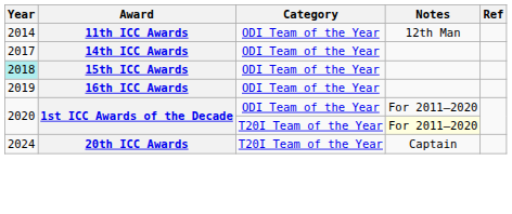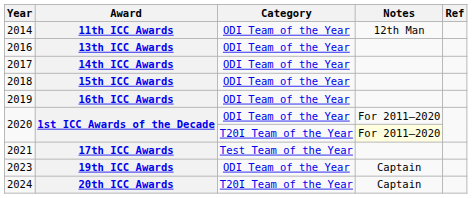+ row: 2016 | 13th ICC Awards | ODI Team of the Year
15th ICC Awards | Year: paleturquoise background -> no background
+ row: 2021 | 17th ICC Awards | Test Team of the Year
+ row: 2023 | 19th ICC Awards | ODI Team of the Year | Captain
